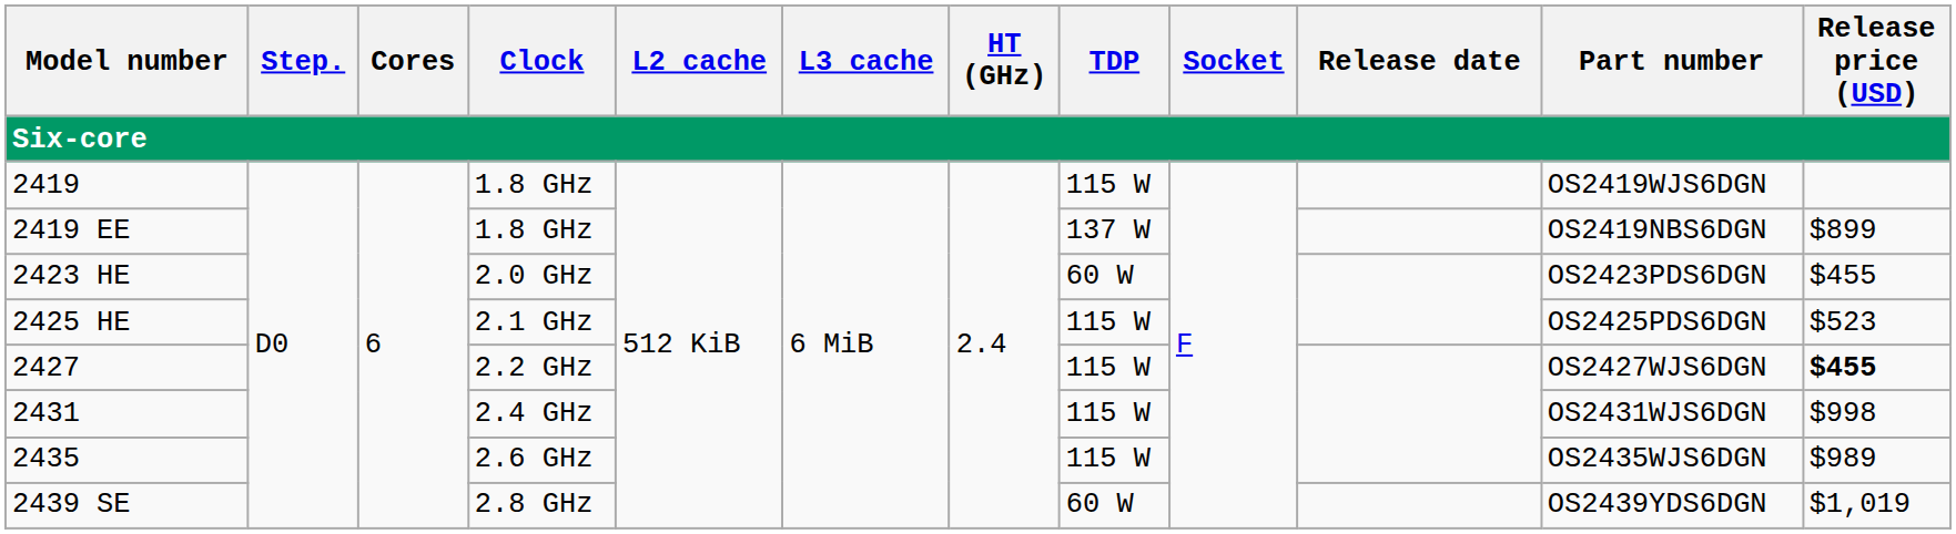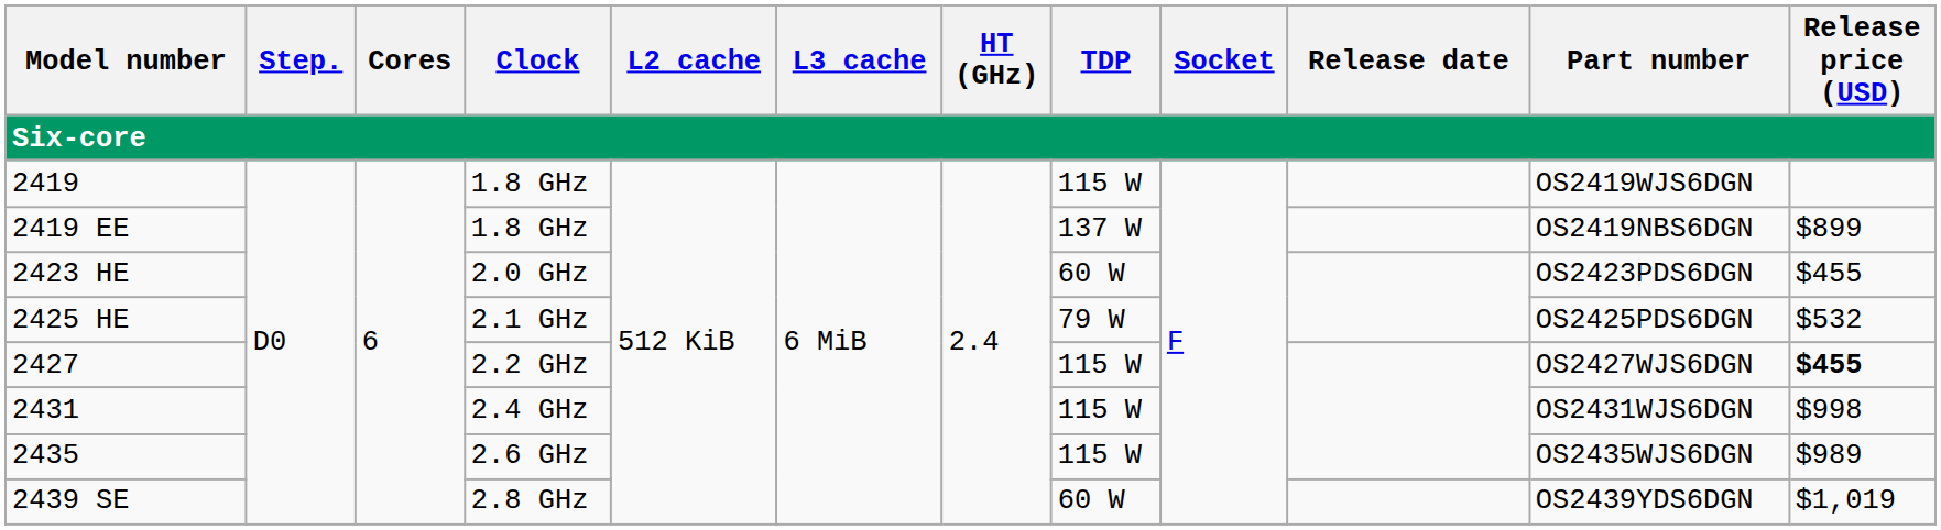2425 HE | TDP: 115 W -> 79 W
2425 HE | Release price (USD): $523 -> $532
